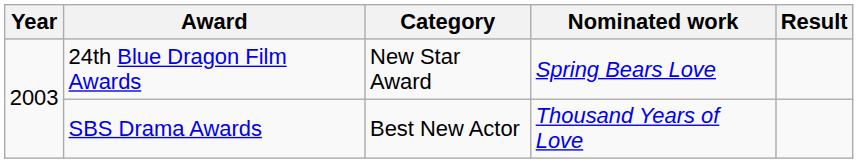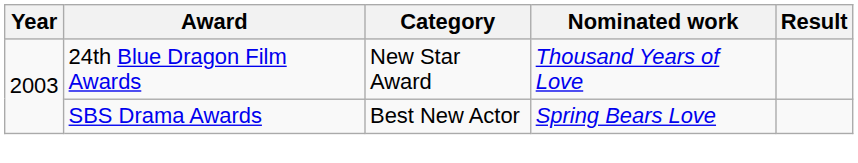24th Blue Dragon Film Awards | Nominated work: Spring Bears Love -> Thousand Years of Love
SBS Drama Awards | Nominated work: Thousand Years of Love -> Spring Bears Love
